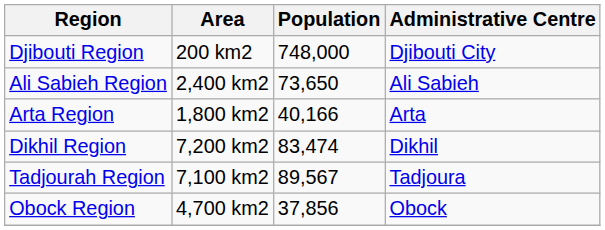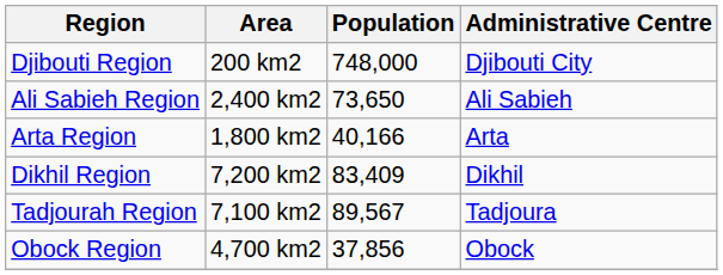Dikhil Region | Population: 83,474 -> 83,409
